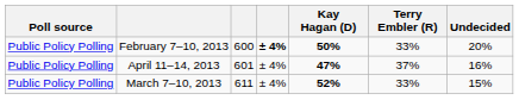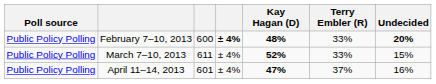February 7–10, 2013 | Kay Hagan (D): 50% -> 48%
February 7–10, 2013 | Undecided: normal -> bold
rows swapped: March 7–10, 2013 <-> April 11–14, 2013
